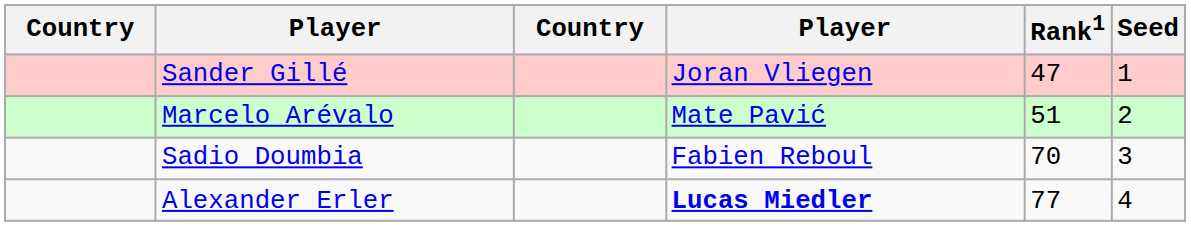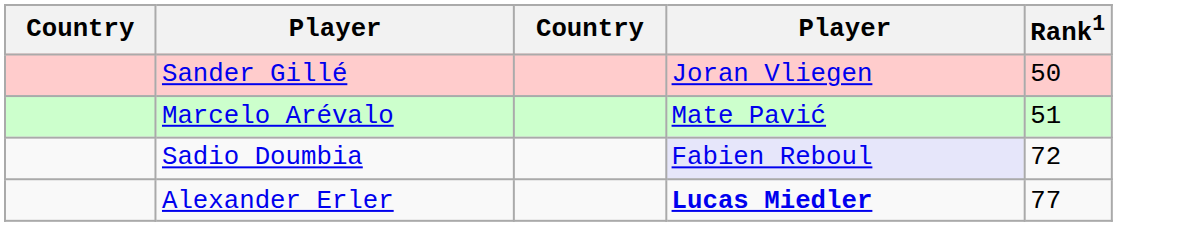- column: Seed | 1 | 2 | 3 | 4
Sander Gillé | Rank1: 47 -> 50
Sadio Doumbia | column 4: no background -> lavender background
Sadio Doumbia | Rank1: 70 -> 72
